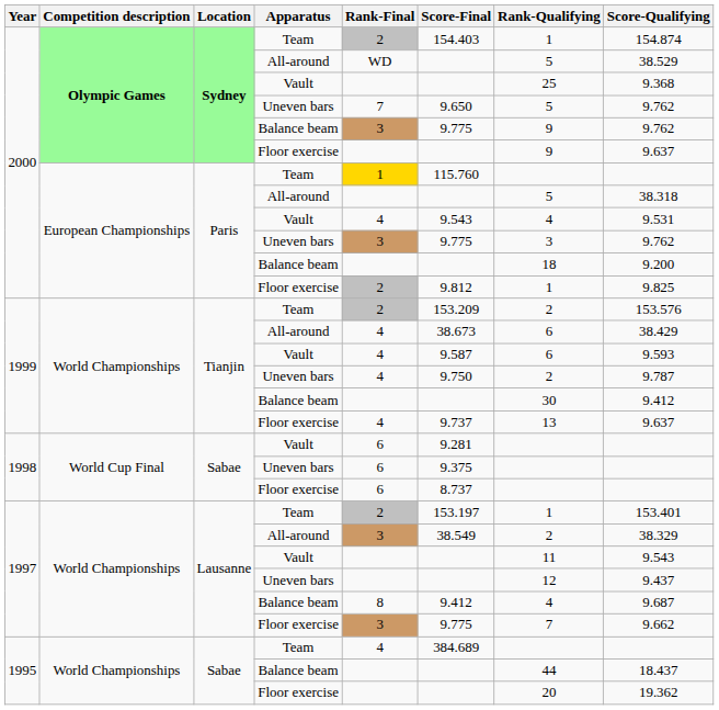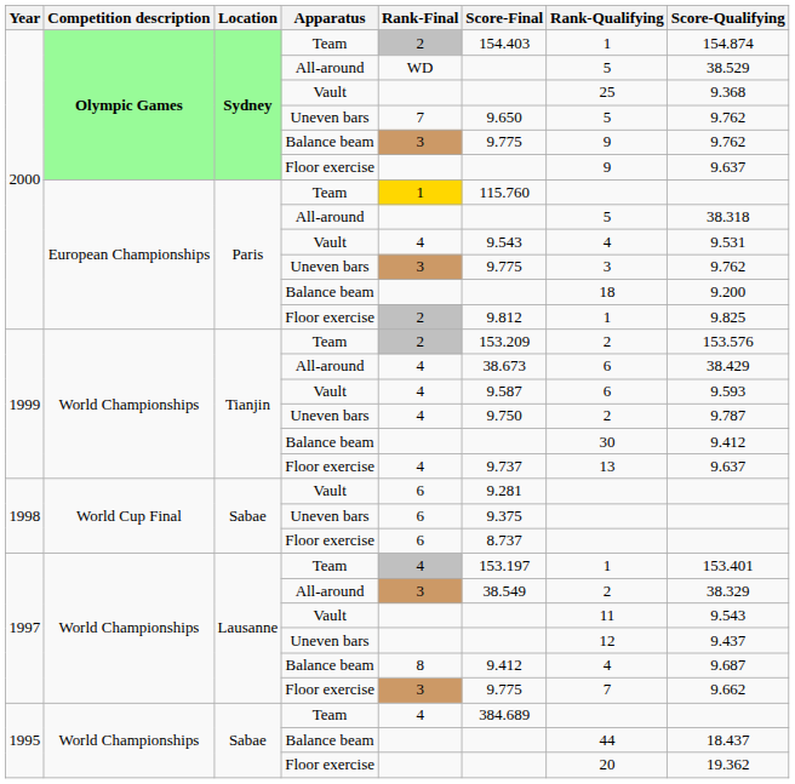Lausanne / Team | Rank-Final: 2 -> 4
